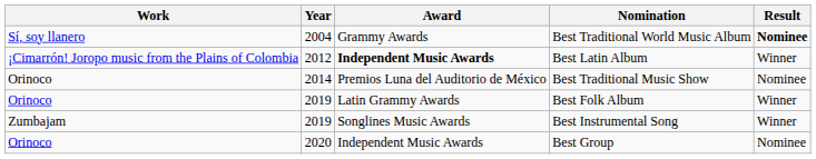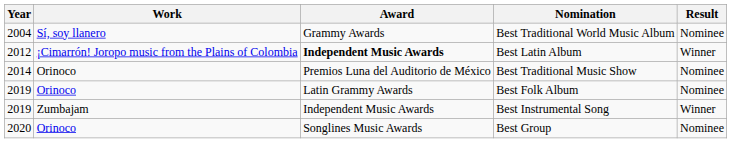columns swapped: Year <-> Work
Best Traditional World Music Album | Result: bold -> normal
Best Folk Album | Result: Winner -> Nominee
Best Instrumental Song | Award: Songlines Music Awards -> Independent Music Awards
Best Group | Award: Independent Music Awards -> Songlines Music Awards
